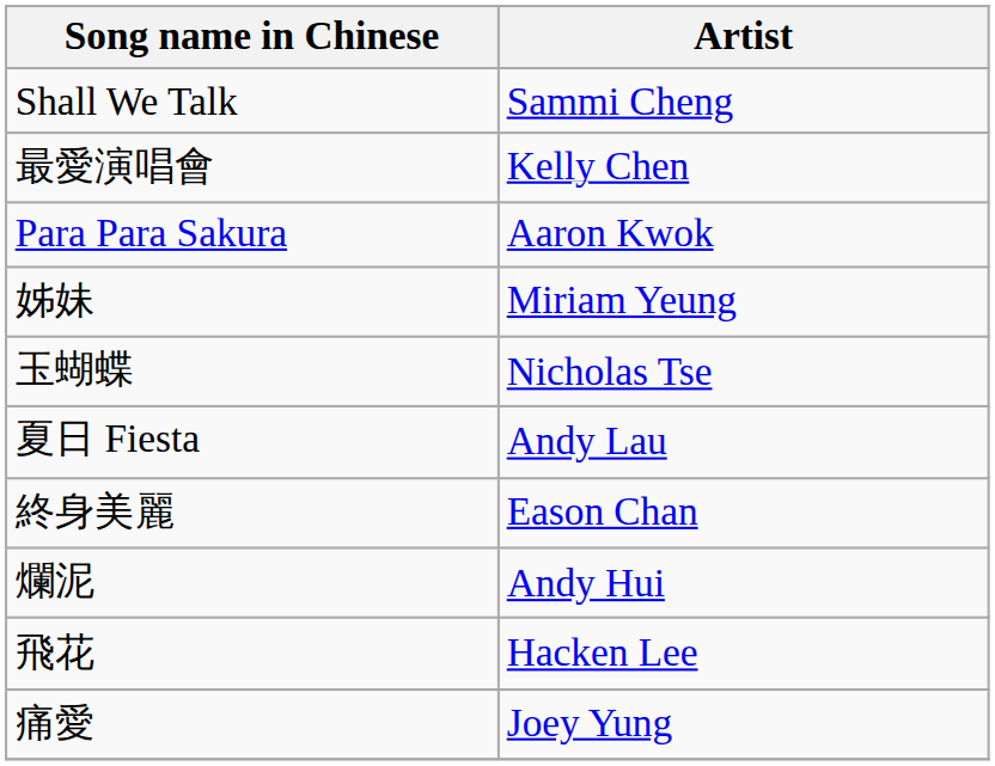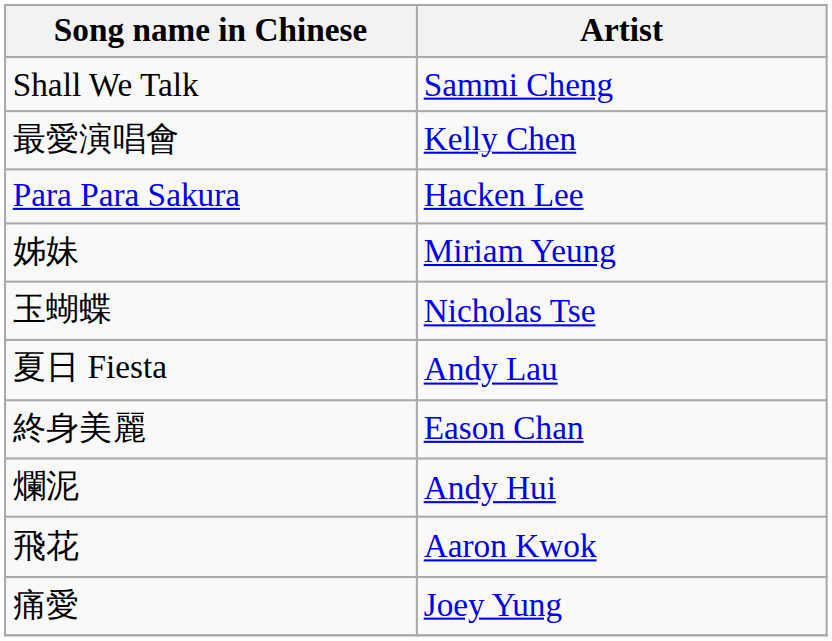Para Para Sakura | Artist: Aaron Kwok -> Hacken Lee
飛花 | Artist: Hacken Lee -> Aaron Kwok
